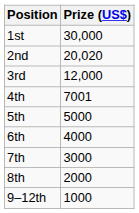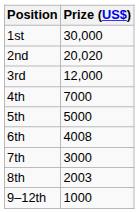4th | Prize (US$): 7001 -> 7000
6th | Prize (US$): 4000 -> 4008
8th | Prize (US$): 2000 -> 2003
